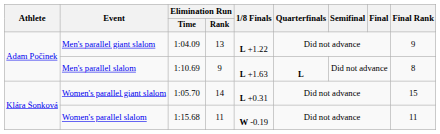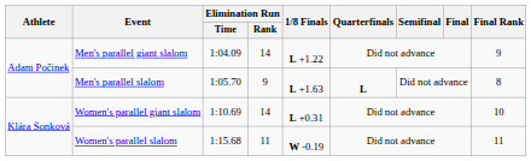Men's parallel giant slalom | Elimination Run / Rank: 13 -> 14
Men's parallel slalom | Elimination Run / Time: 1:10.69 -> 1:05.70
Women's parallel giant slalom | Elimination Run / Time: 1:05.70 -> 1:10.69
Women's parallel giant slalom | Final Rank: 15 -> 10
